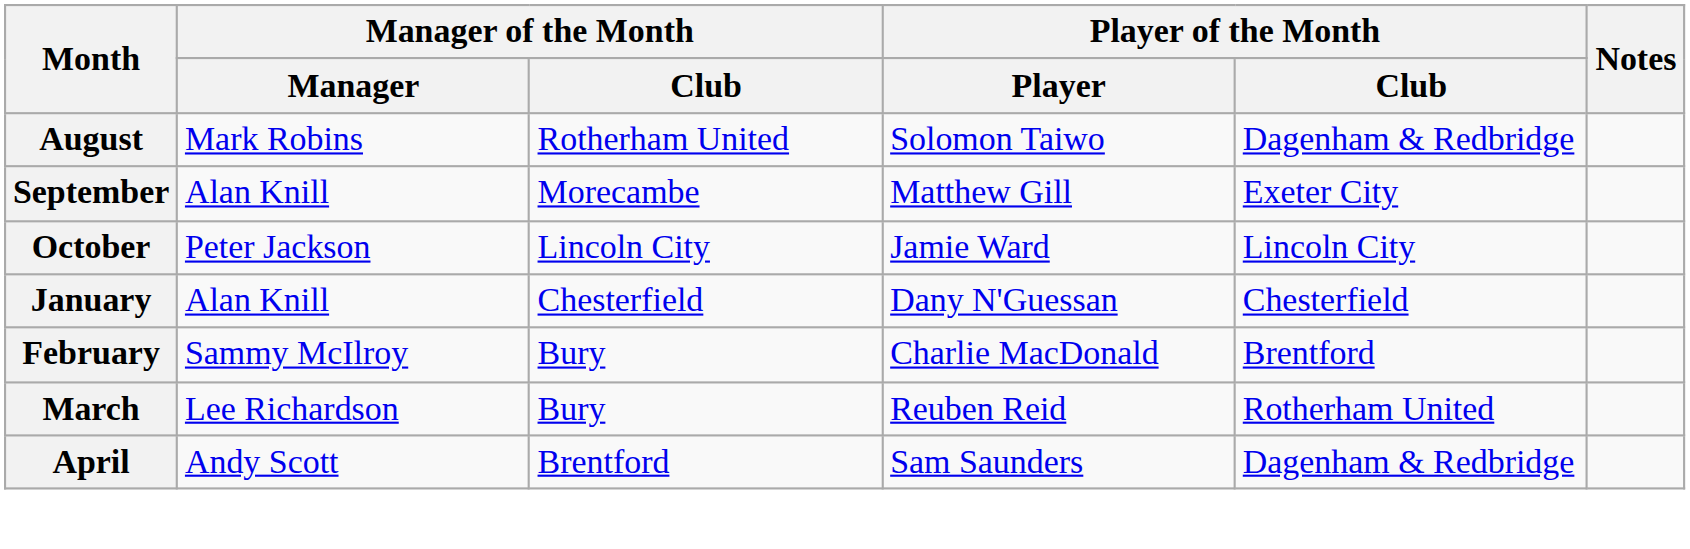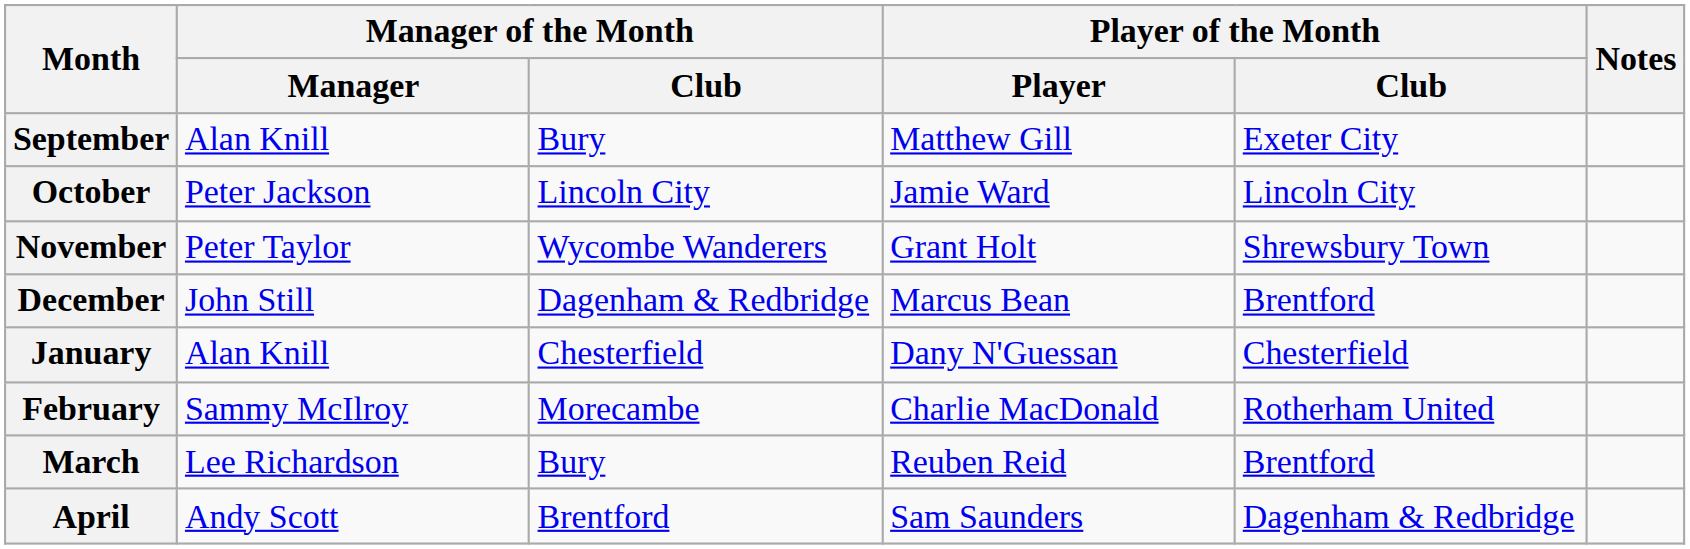- row: August | Mark Robins | Rotherham United | Solomon Taiwo | Dagenham & Redbridge
September | Manager of the Month / Club: Morecambe -> Bury
+ row: November | Peter Taylor | Wycombe Wanderers | Grant Holt | Shrewsbury Town
+ row: December | John Still | Dagenham & Redbridge | Marcus Bean | Brentford
February | Manager of the Month / Club: Bury -> Morecambe
February | Player of the Month / Club: Brentford -> Rotherham United
March | Player of the Month / Club: Rotherham United -> Brentford
